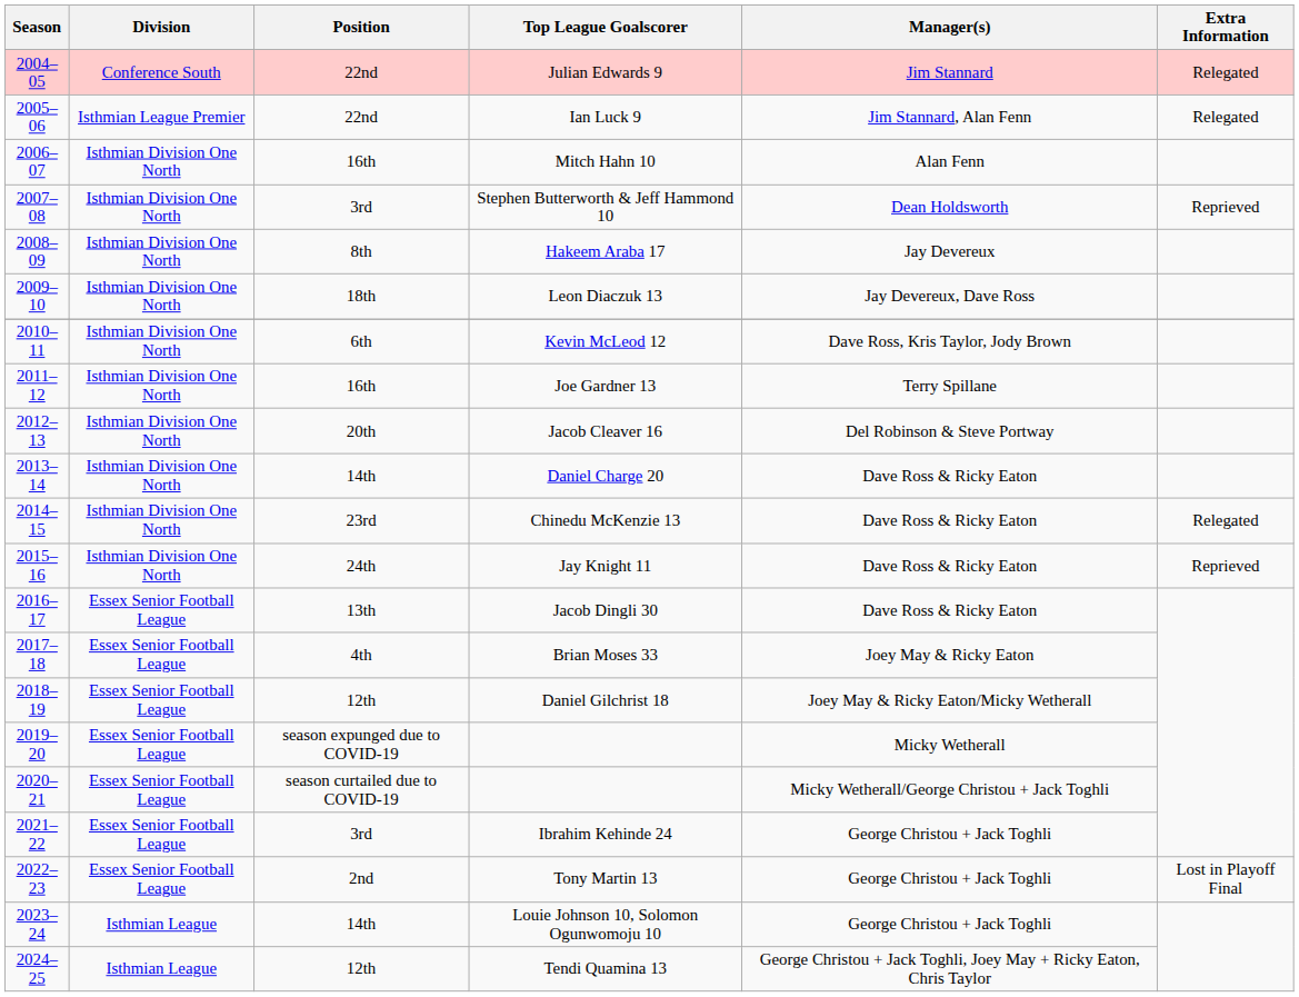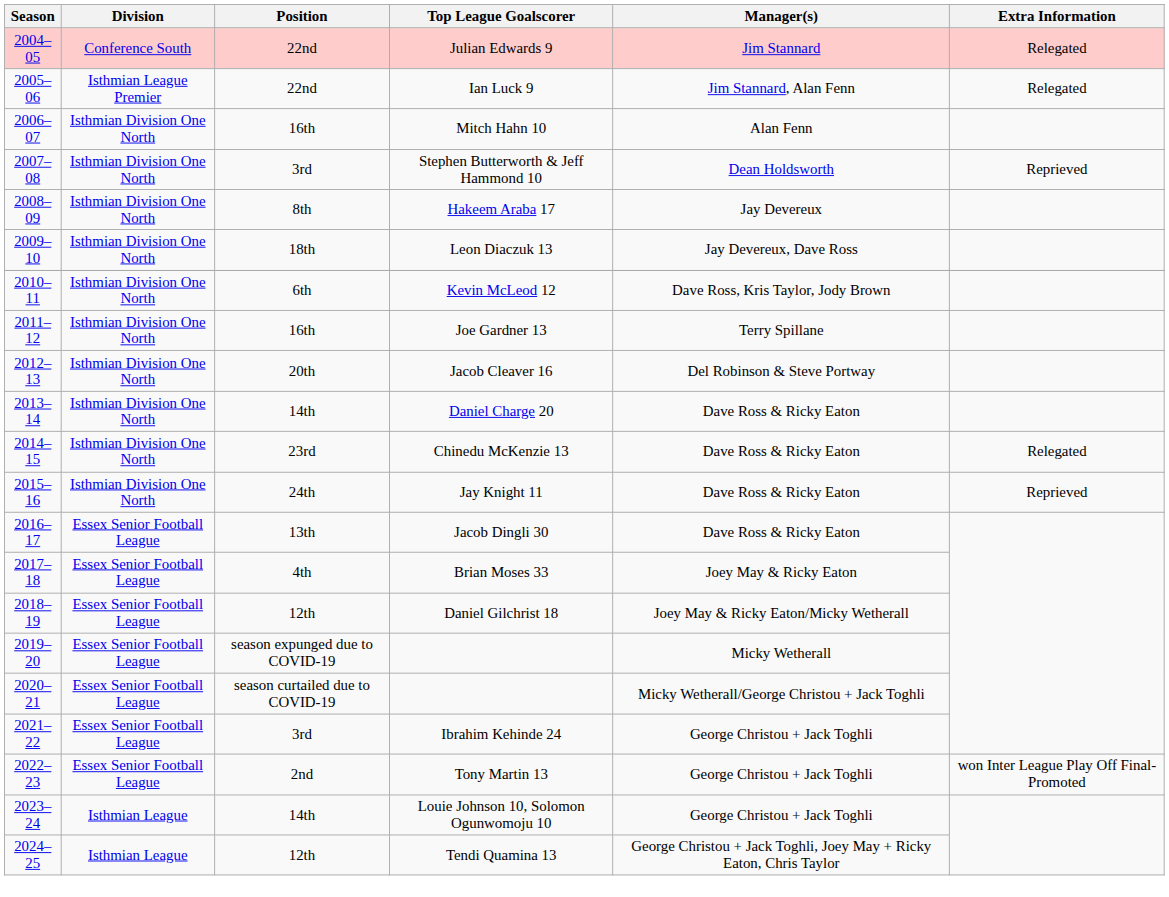Tony Martin 13 | Extra Information: Lost in Playoff Final -> won Inter League Play Off Final- Promoted
